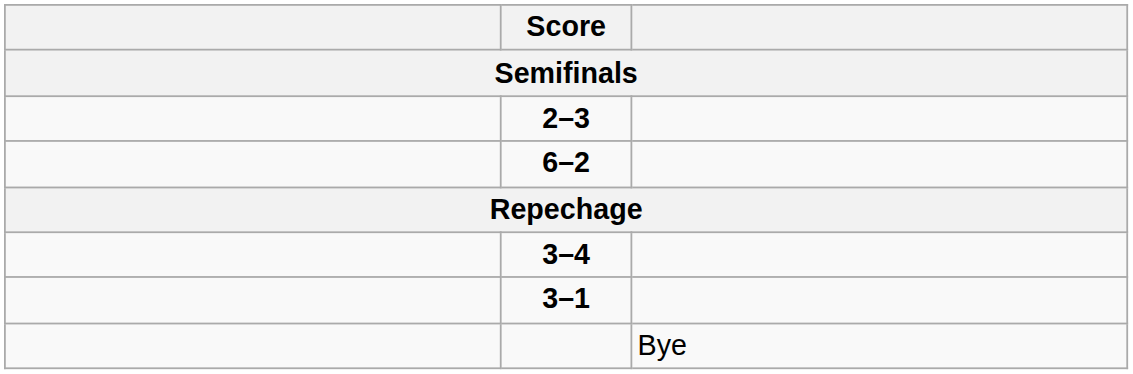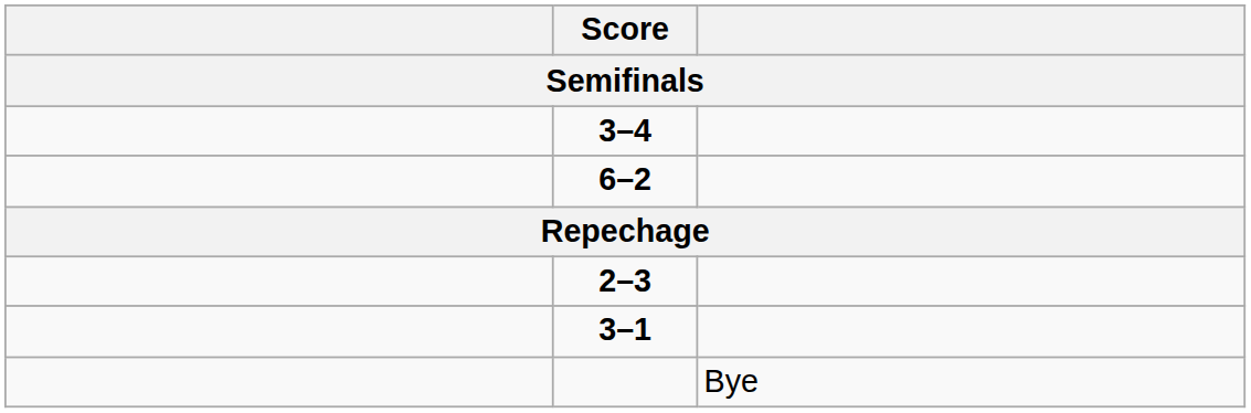rows swapped: 2–3 <-> 3–4
